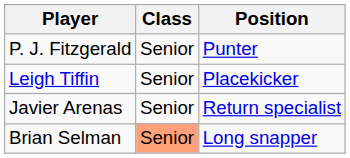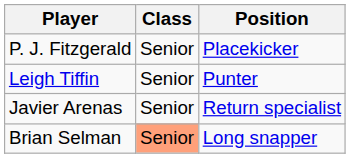P. J. Fitzgerald | Position: Punter -> Placekicker
Leigh Tiffin | Position: Placekicker -> Punter
